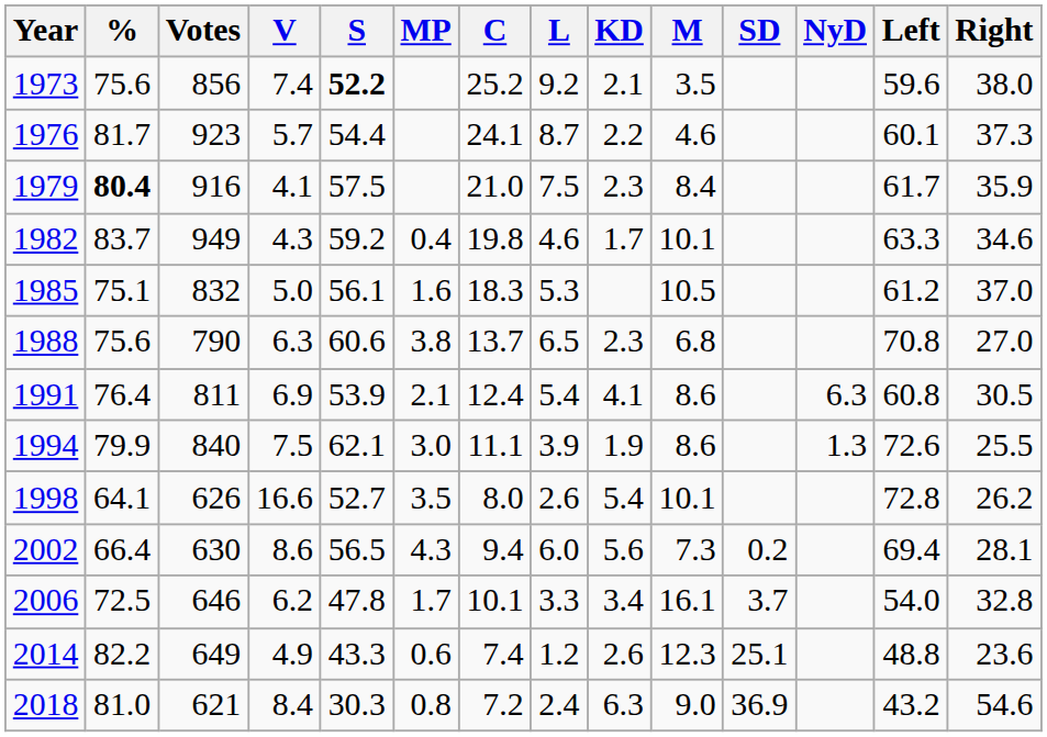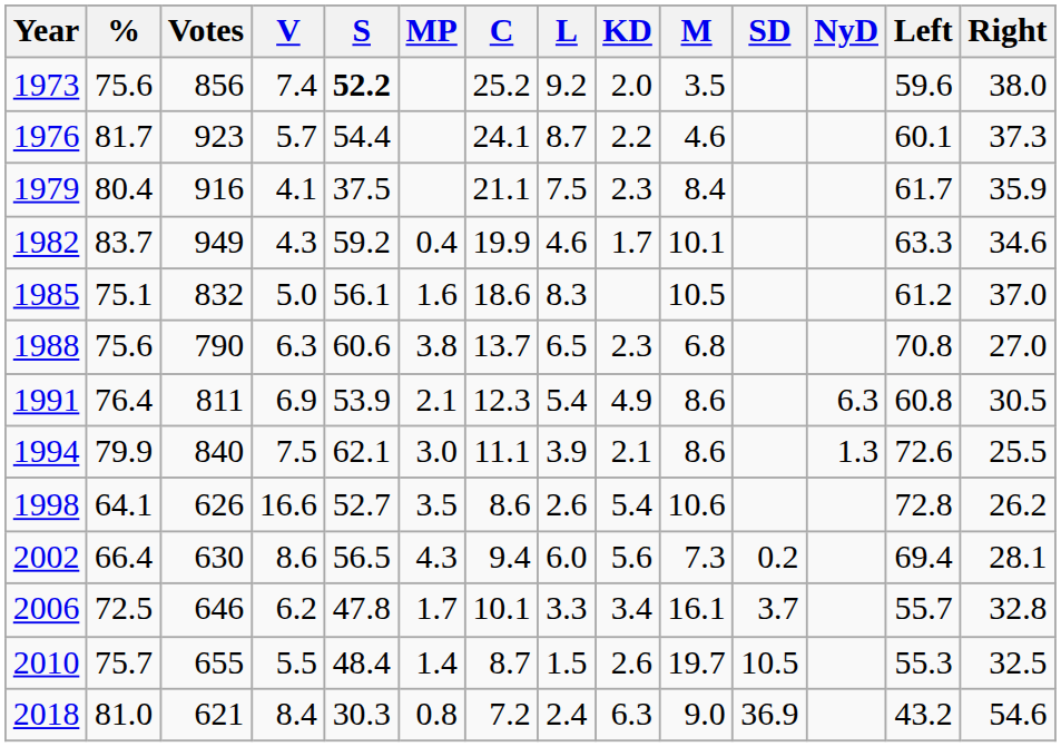1973 | KD: 2.1 -> 2.0
1979 | %: bold -> normal
1979 | S: 57.5 -> 37.5
1979 | C: 21.0 -> 21.1
1982 | C: 19.8 -> 19.9
1985 | C: 18.3 -> 18.6
1985 | L: 5.3 -> 8.3
1991 | C: 12.4 -> 12.3
1991 | KD: 4.1 -> 4.9
1994 | KD: 1.9 -> 2.1
1998 | C: 8.0 -> 8.6
1998 | M: 10.1 -> 10.6
2006 | Left: 54.0 -> 55.7
+ row: 2010 | 75.7 | 655 | 5.5 | 48.4 | 1.4 | 8.7 | 1.5 | 2.6 | 19.7 | 10.5 | 55.3 | 32.5
- row: 2014 | 82.2 | 649 | 4.9 | 43.3 | 0.6 | 7.4 | 1.2 | 2.6 | 12.3 | 25.1 | 48.8 | 23.6
